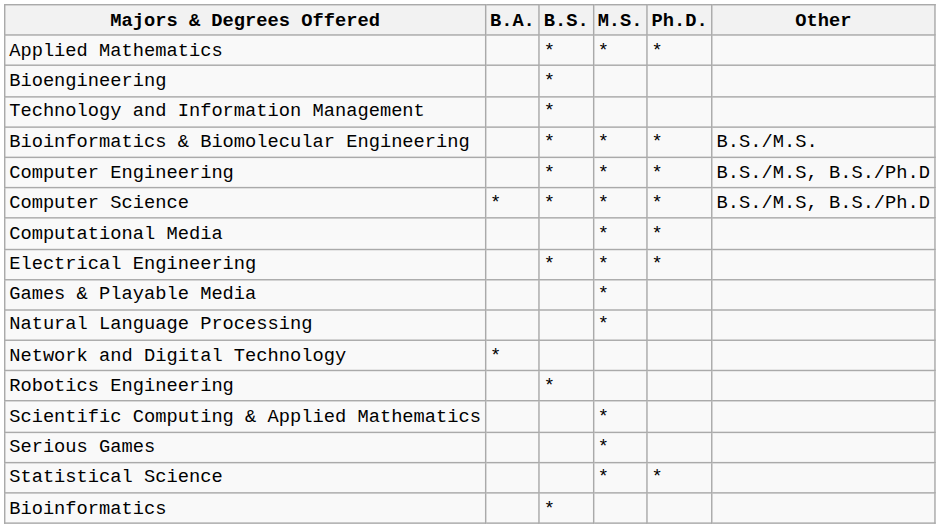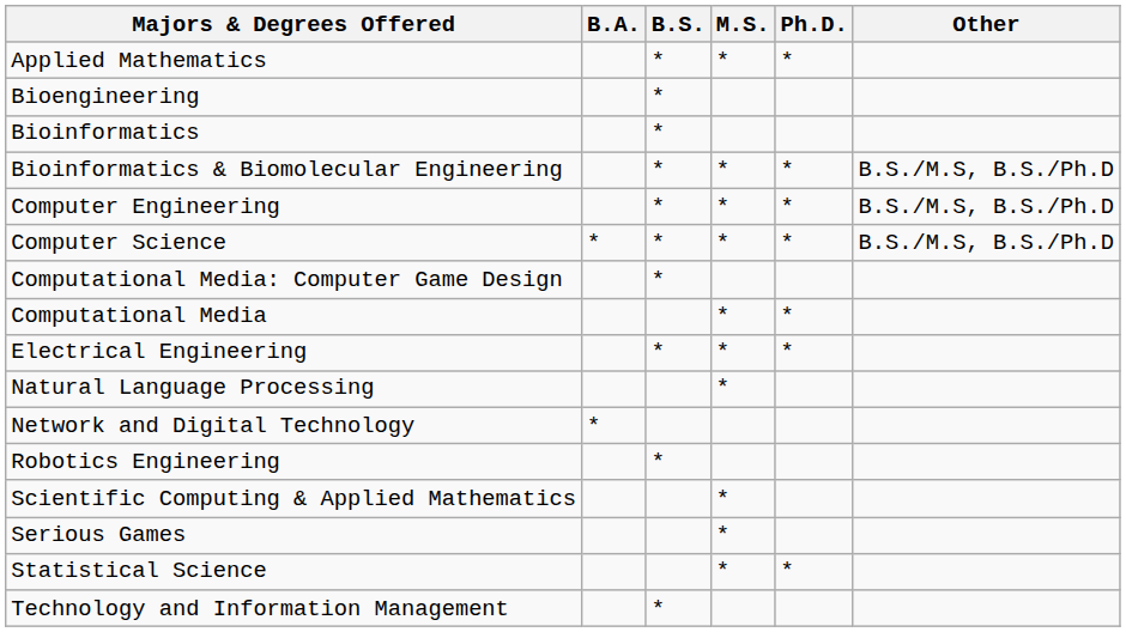rows swapped: Bioinformatics <-> Technology and Information Management
Bioinformatics & Biomolecular Engineering | Other: B.S./M.S. -> B.S./M.S, B.S./Ph.D
+ row: Computational Media: Computer Game Design | *
- row: Games & Playable Media | *
